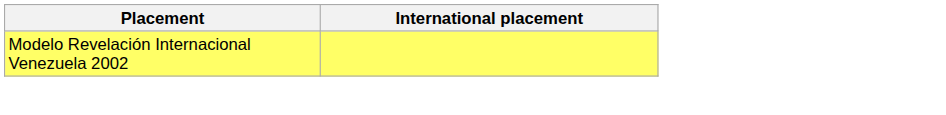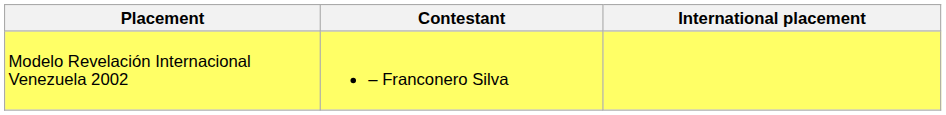+ column: Contestant | – Franconero Silva
